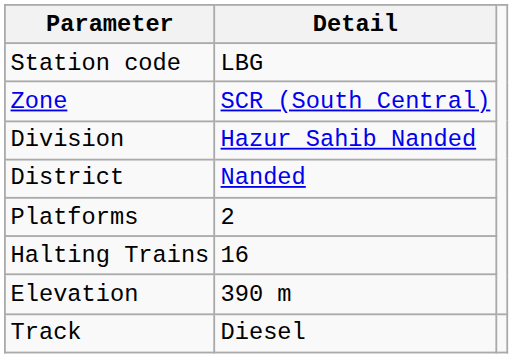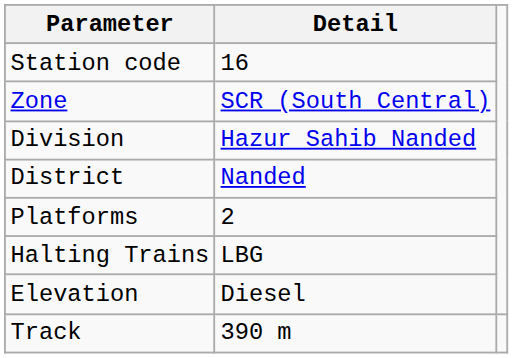Station code | Detail: LBG -> 16
Halting Trains | Detail: 16 -> LBG
Elevation | Detail: 390 m -> Diesel
Track | Detail: Diesel -> 390 m
